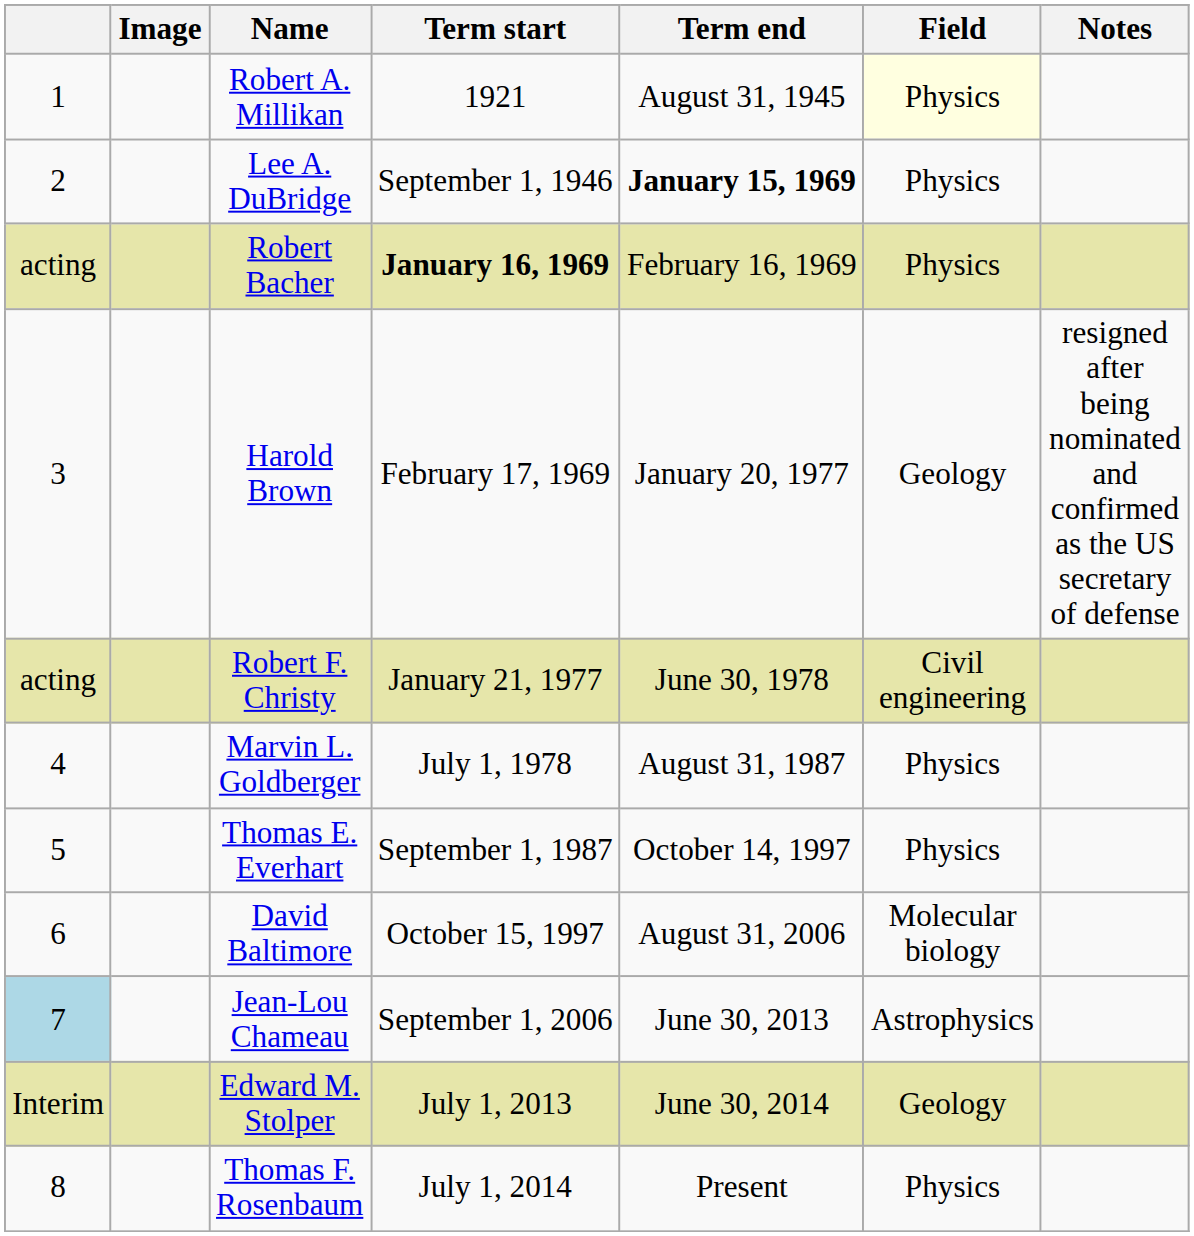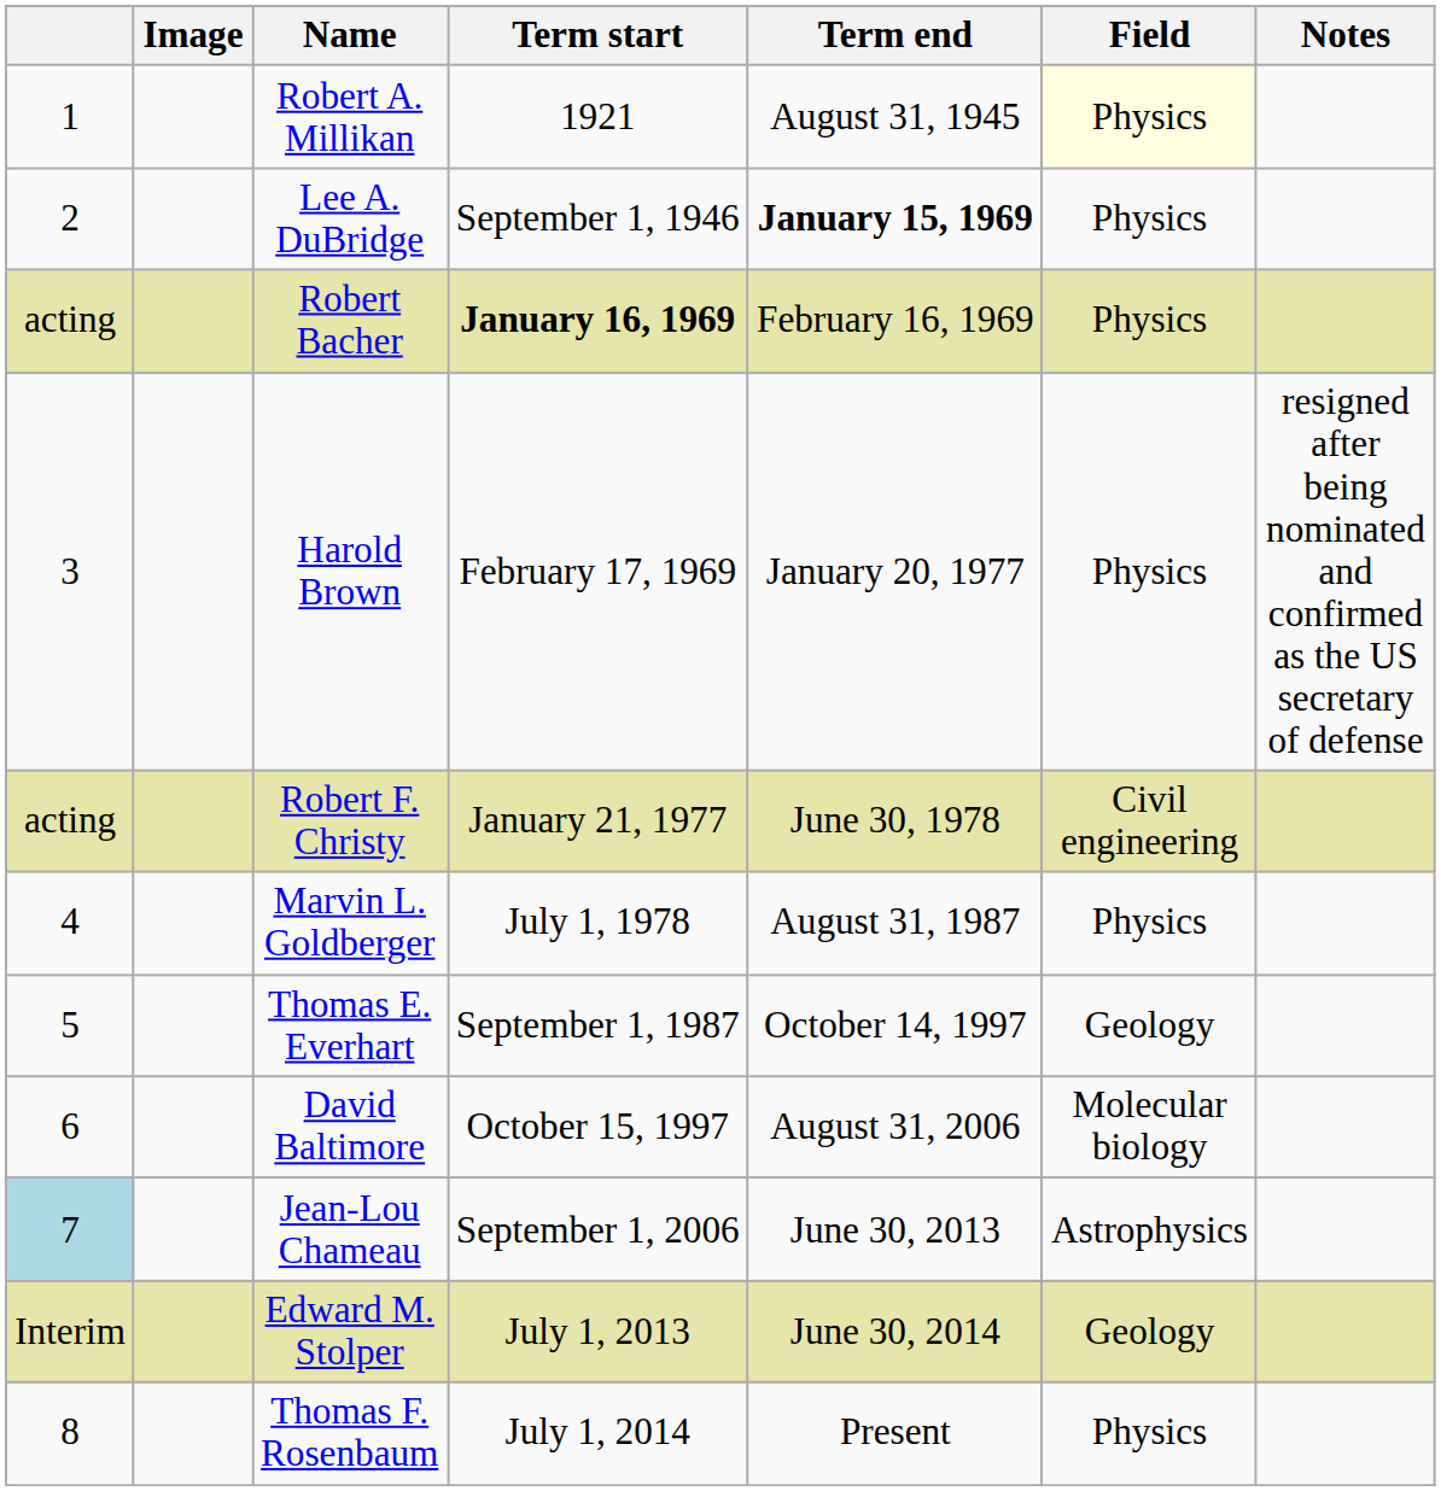Harold Brown | Field: Geology -> Physics
Thomas E. Everhart | Field: Physics -> Geology
